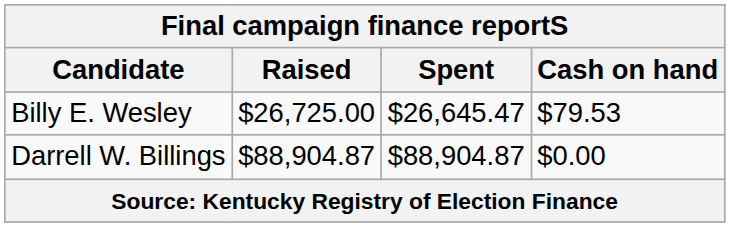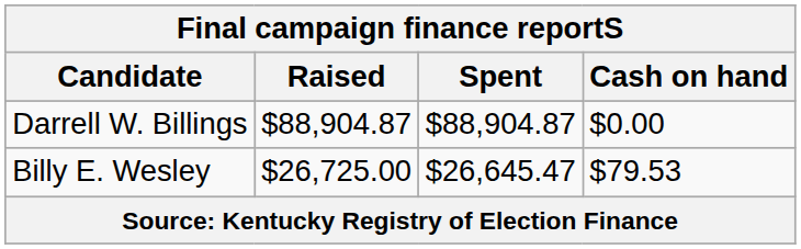rows swapped: Darrell W. Billings <-> Billy E. Wesley
